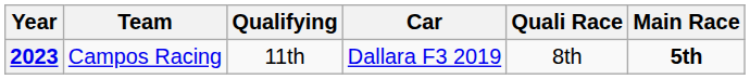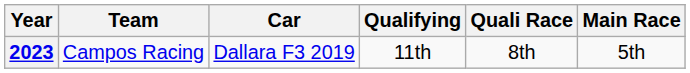columns swapped: Car <-> Qualifying
2023 | Main Race: bold -> normal
